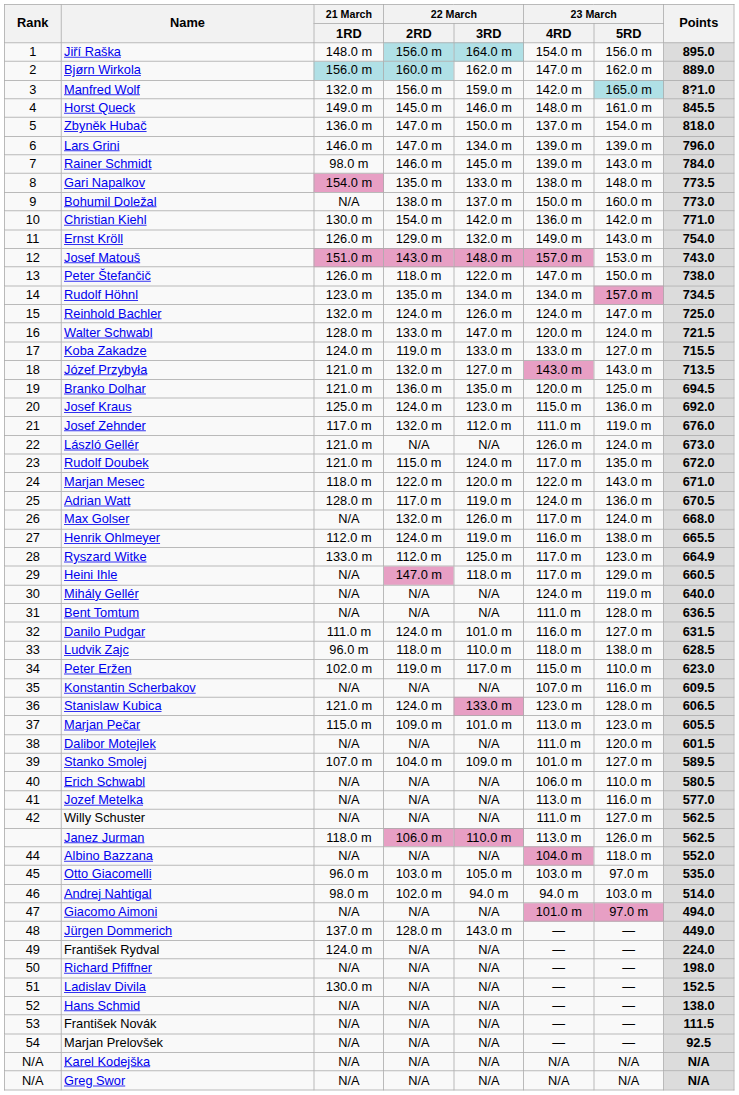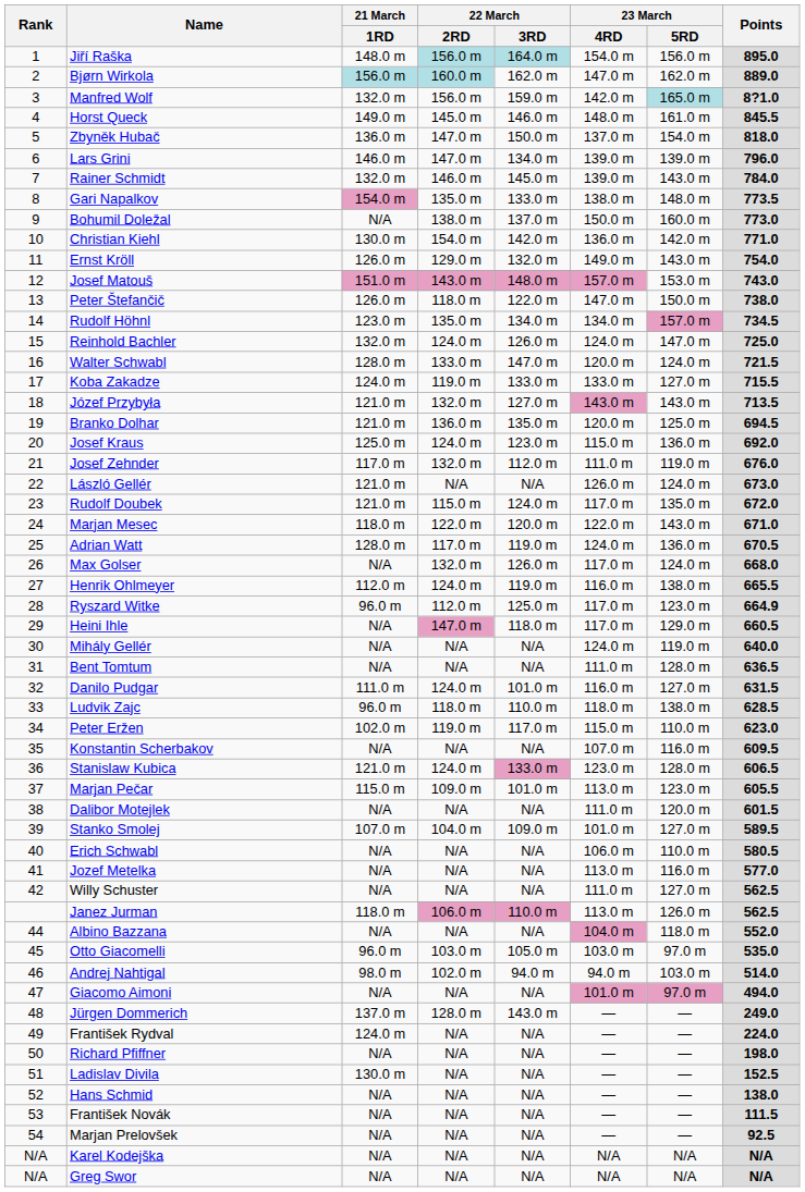Rainer Schmidt | 21 March / 1RD: 98.0 m -> 132.0 m
Ryszard Witke | 21 March / 1RD: 133.0 m -> 96.0 m
Jürgen Dommerich | Points: 449.0 -> 249.0
